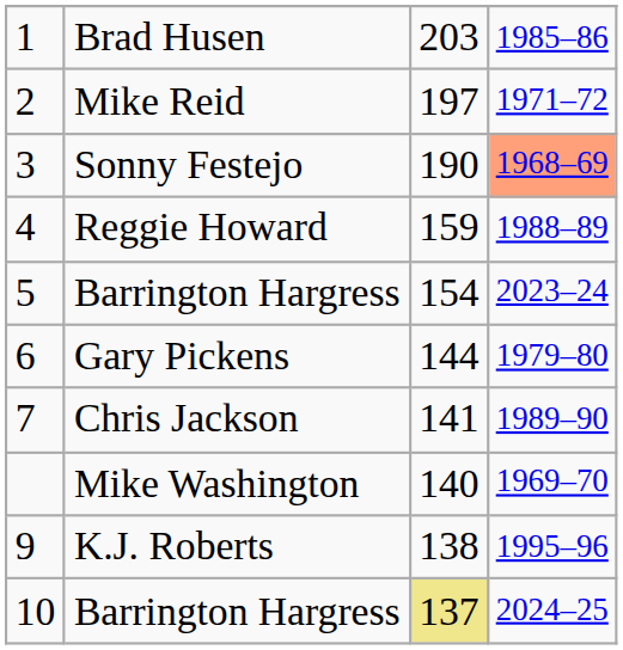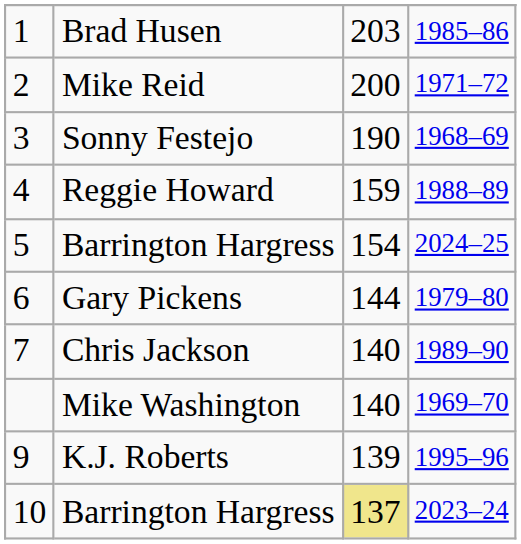Mike Reid | column 3: 197 -> 200
Sonny Festejo | column 4: lightsalmon background -> no background
5 / Barrington Hargress | column 4: 2023–24 -> 2024–25
Chris Jackson | column 3: 141 -> 140
K.J. Roberts | column 3: 138 -> 139
10 / Barrington Hargress | column 4: 2024–25 -> 2023–24
